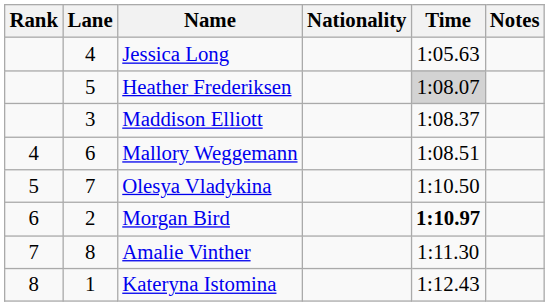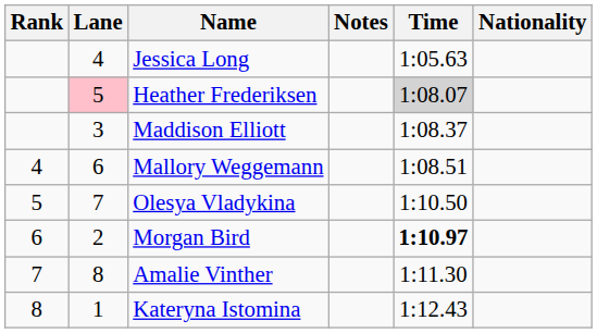columns swapped: Nationality <-> Notes
Heather Frederiksen | Lane: no background -> pink background
